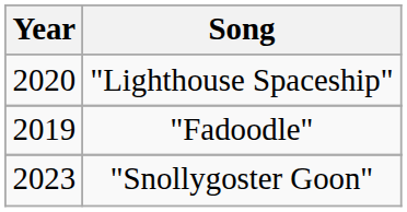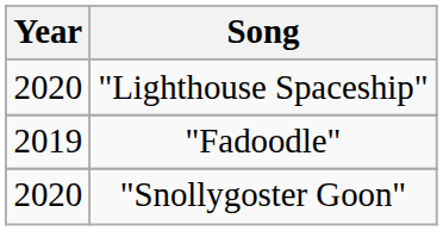"Snollygoster Goon" | Year: 2023 -> 2020
